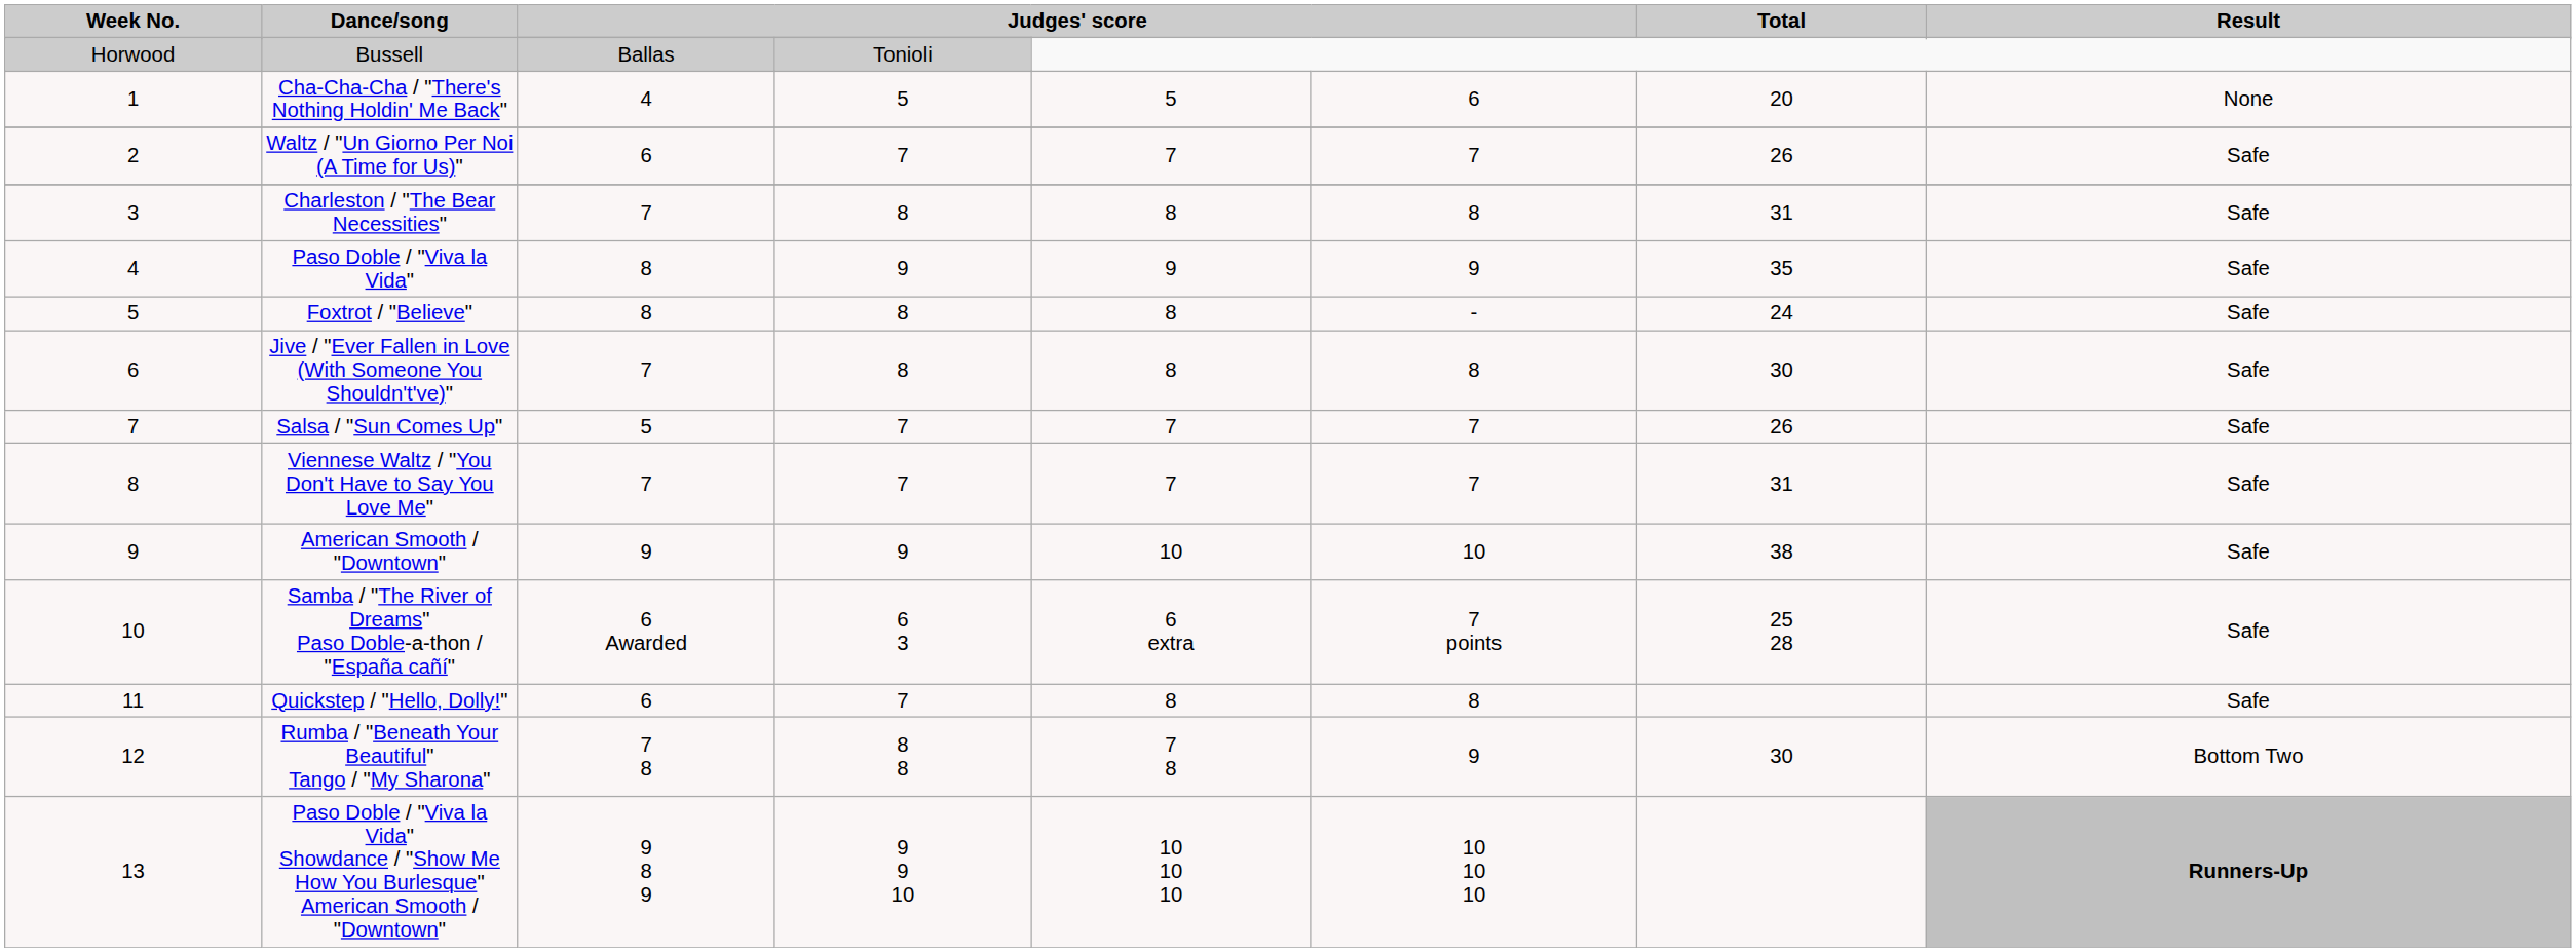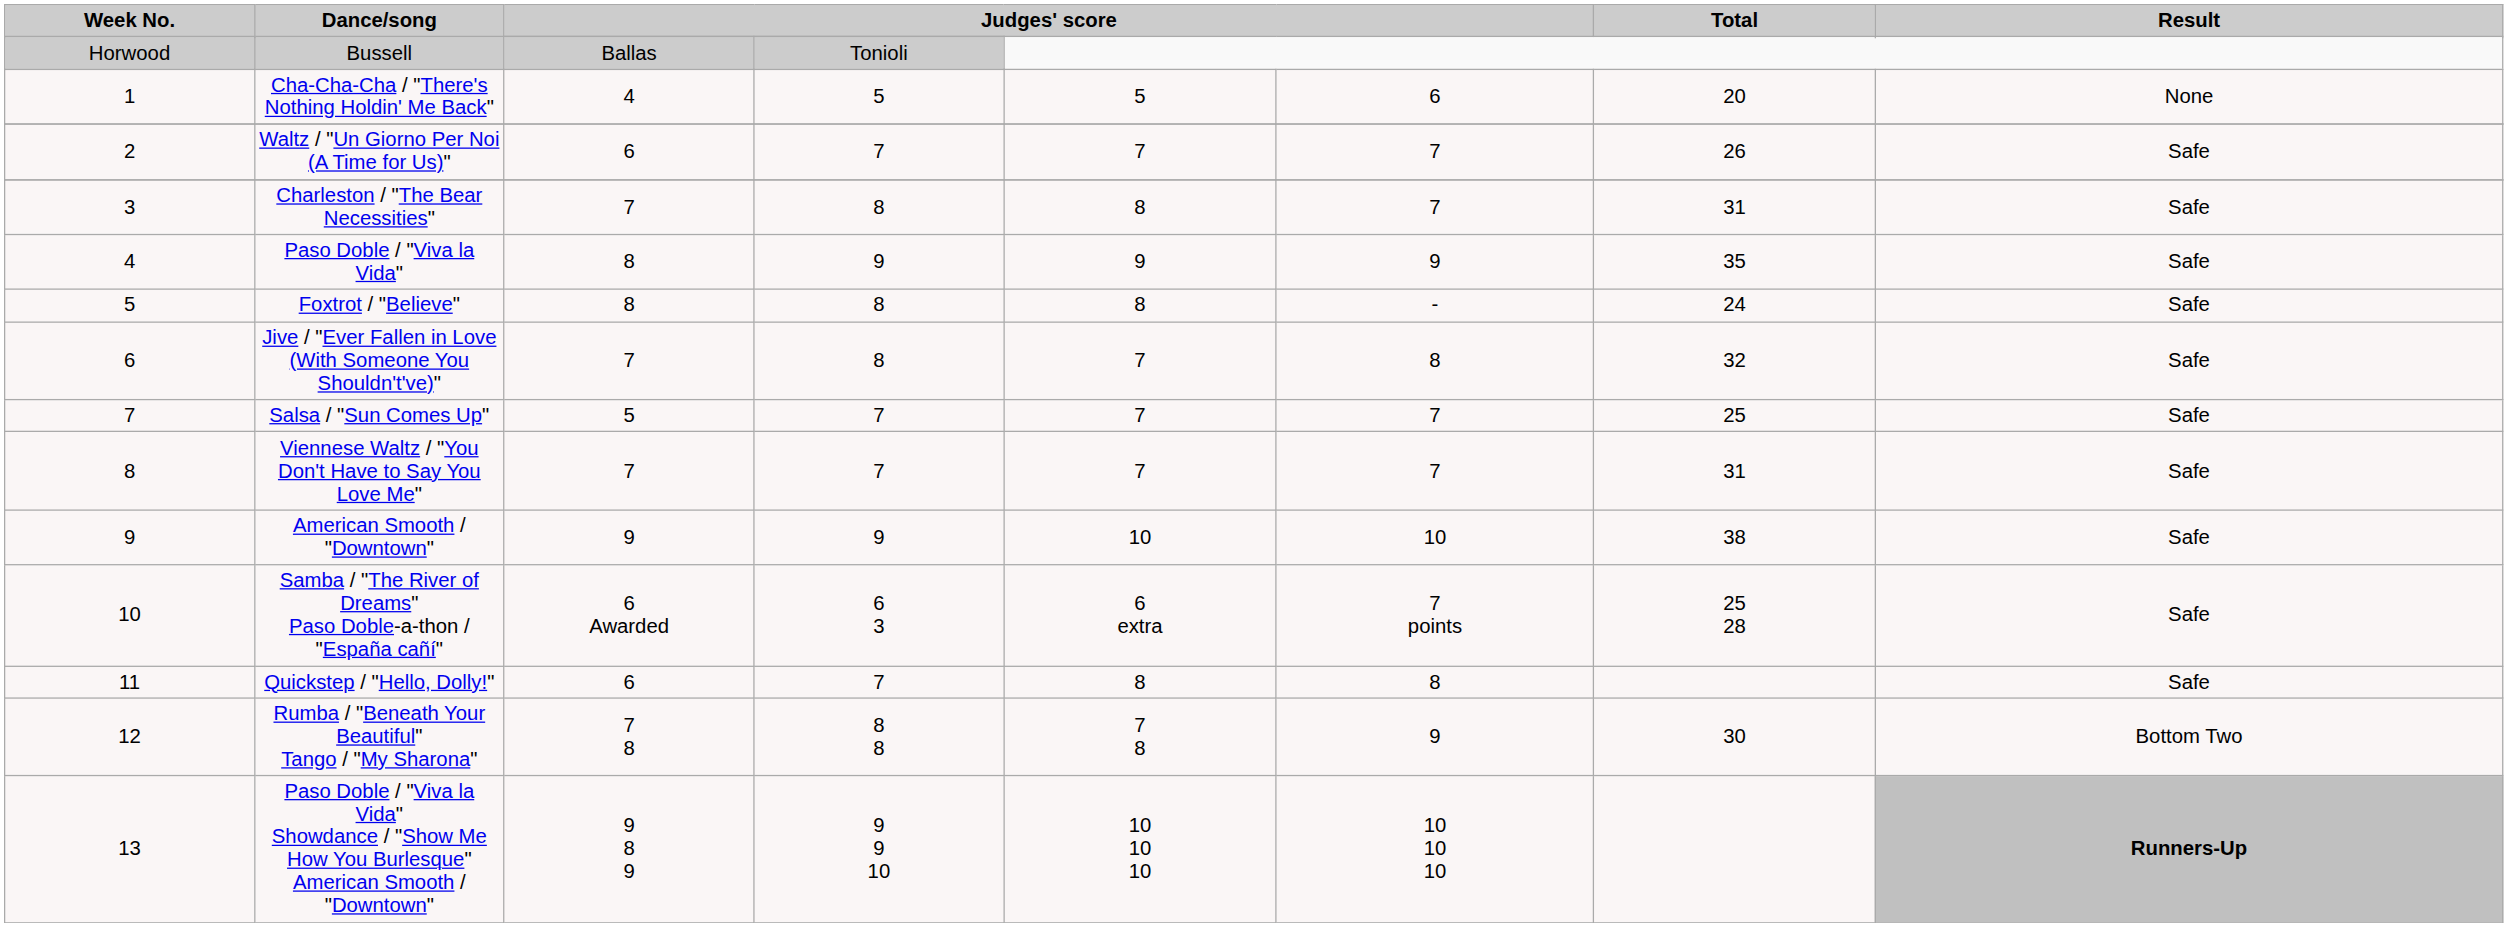Charleston / "The Bear Necessities" | column 6: 8 -> 7
Jive / "Ever Fallen in Love (With Someone You Shouldn't've)" | column 5: 8 -> 7
Jive / "Ever Fallen in Love (With Someone You Shouldn't've)" | Total: 30 -> 32
Salsa / "Sun Comes Up" | Total: 26 -> 25
